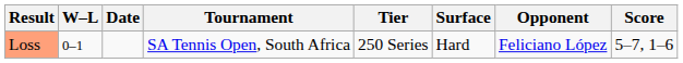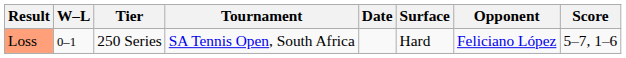columns swapped: Date <-> Tier
